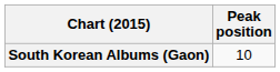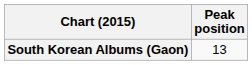South Korean Albums (Gaon) | Peak position: 10 -> 13
